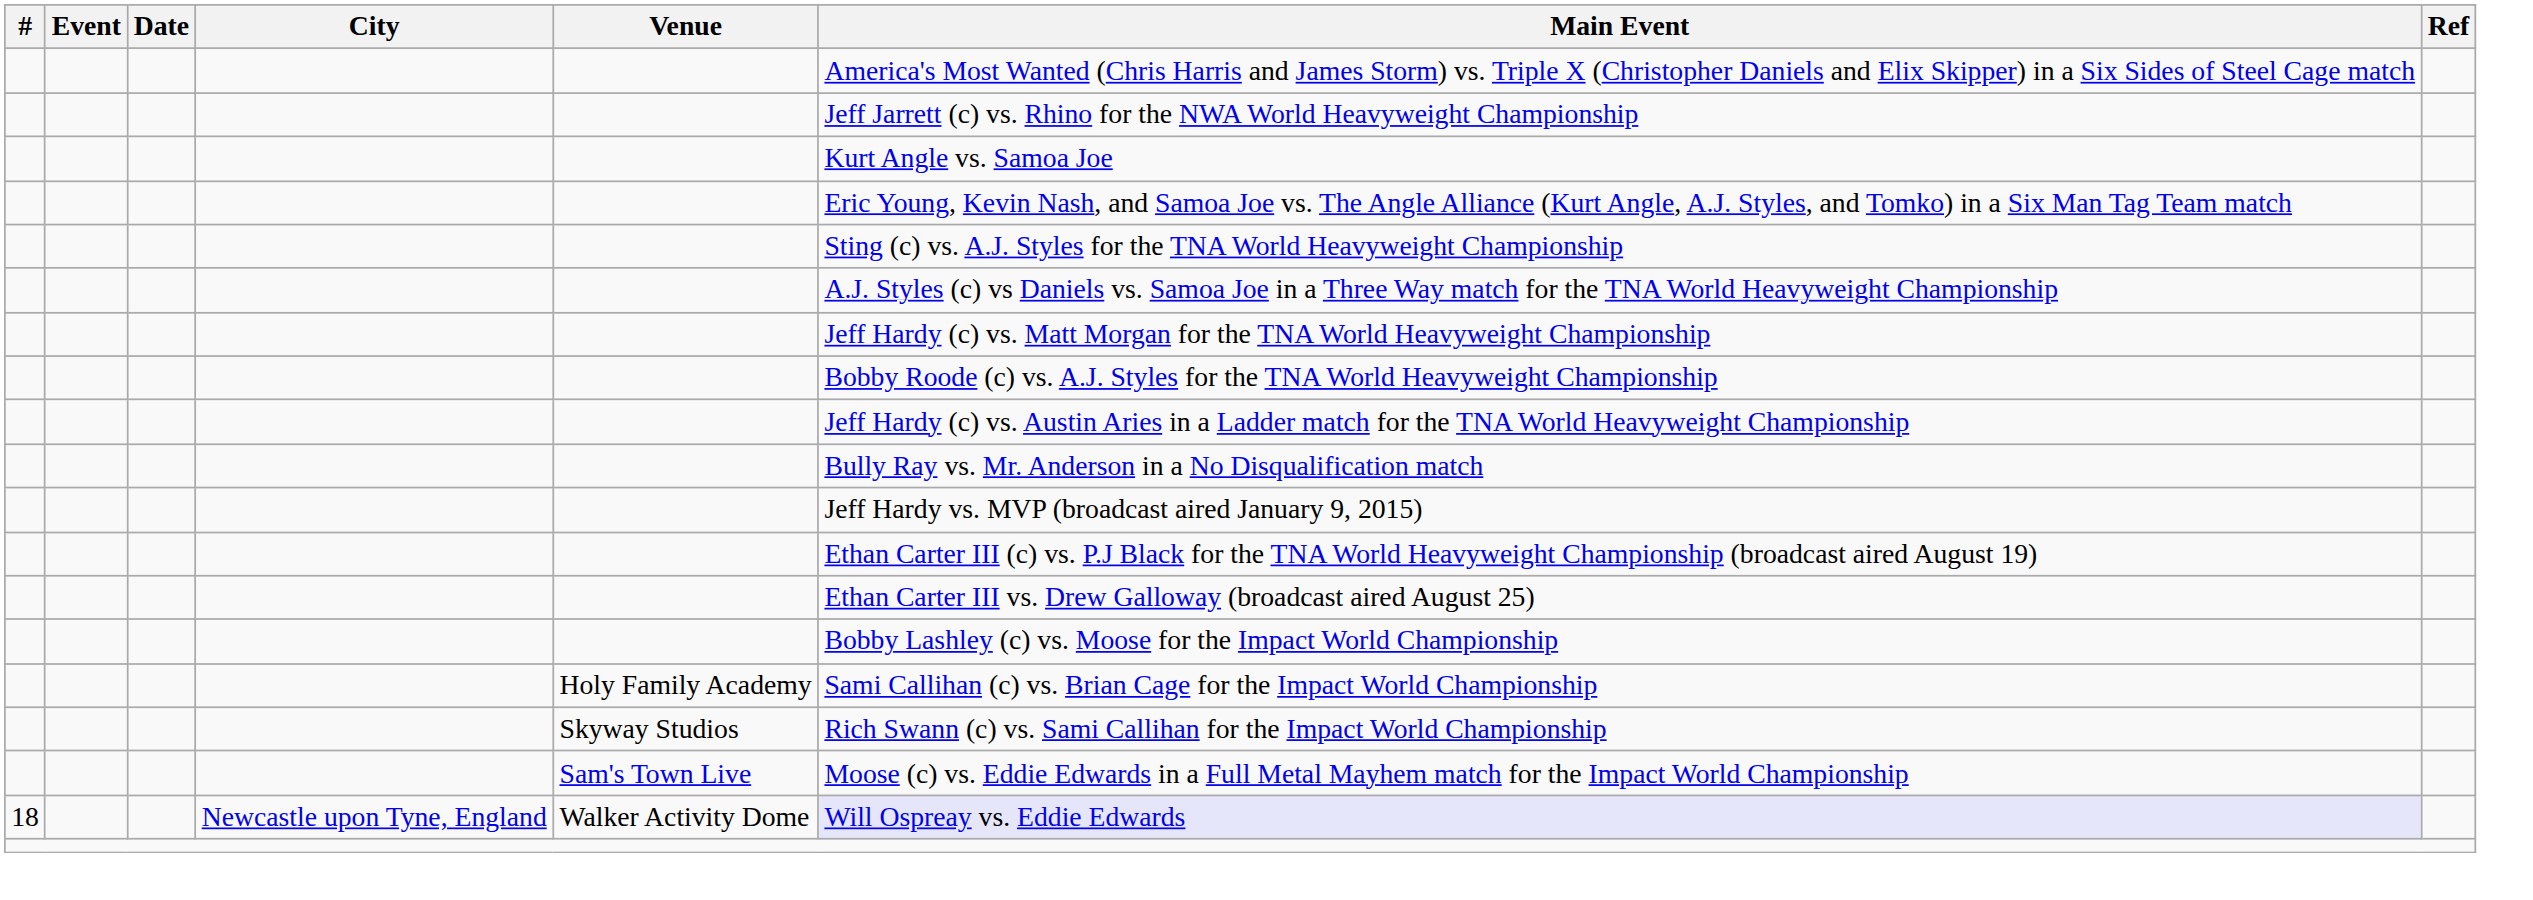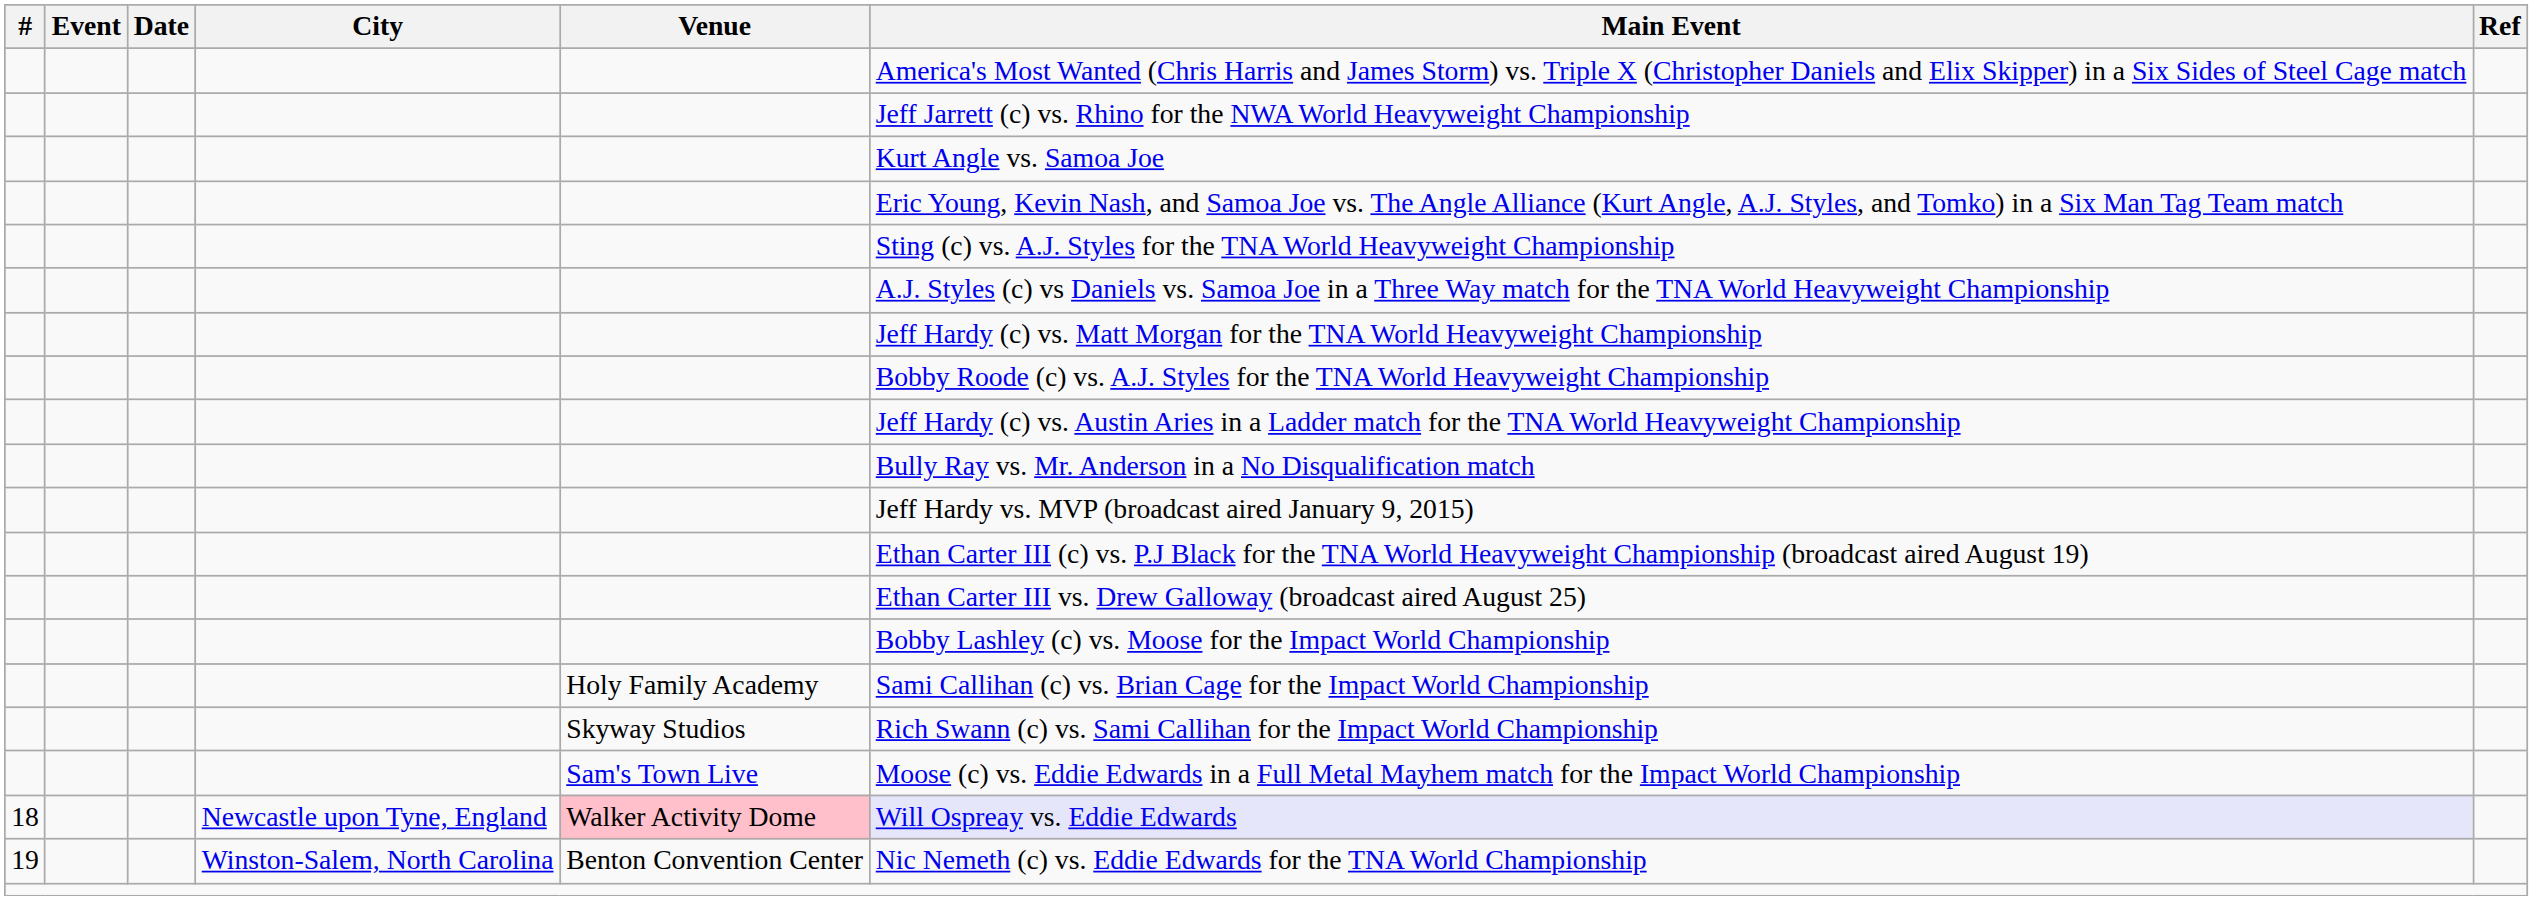18 | Venue: no background -> pink background
+ row: 19 | Winston-Salem, North Carolina | Benton Convention Center | Nic Nemeth (c) vs. Eddie Edwards for the TNA World Championship
